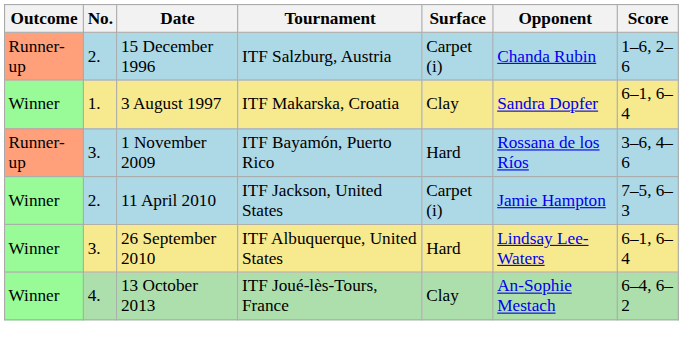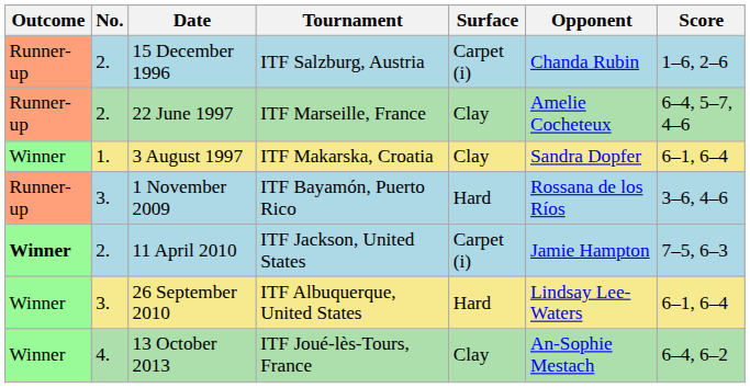+ row: Runner-up | 2. | 22 June 1997 | ITF Marseille, France | Clay | Amelie Cocheteux | 6–4, 5–7, 4–6
11 April 2010 | Outcome: normal -> bold
